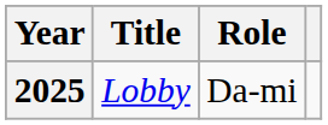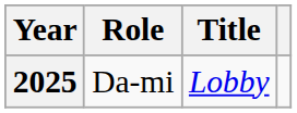columns swapped: Title <-> Role
